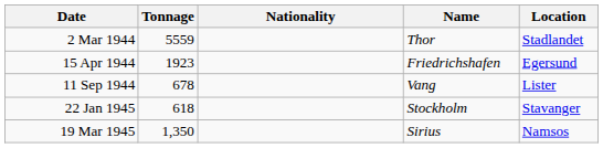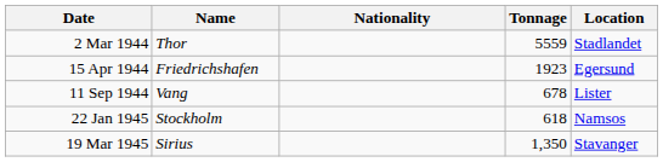columns swapped: Name <-> Tonnage
22 Jan 1945 | Location: Stavanger -> Namsos
19 Mar 1945 | Location: Namsos -> Stavanger
